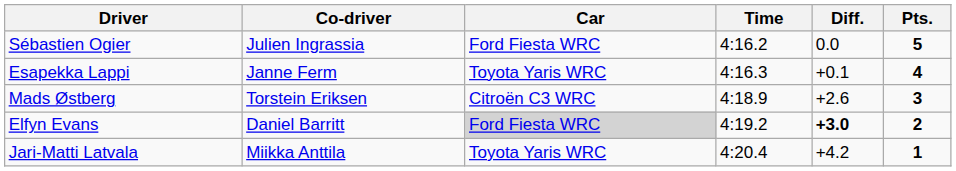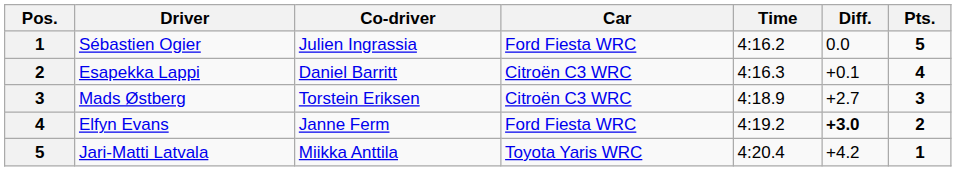+ column: Pos. | 1 | 2 | 3 | 4 | 5
Esapekka Lappi | Co-driver: Janne Ferm -> Daniel Barritt
Esapekka Lappi | Car: Toyota Yaris WRC -> Citroën C3 WRC
Mads Østberg | Diff.: +2.6 -> +2.7
Elfyn Evans | Co-driver: Daniel Barritt -> Janne Ferm
Elfyn Evans | Car: lightgrey background -> no background
